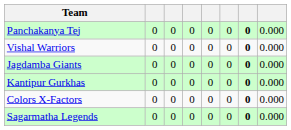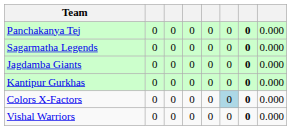rows swapped: Sagarmatha Legends <-> Vishal Warriors
Colors X-Factors | column 6: no background -> lightblue background
